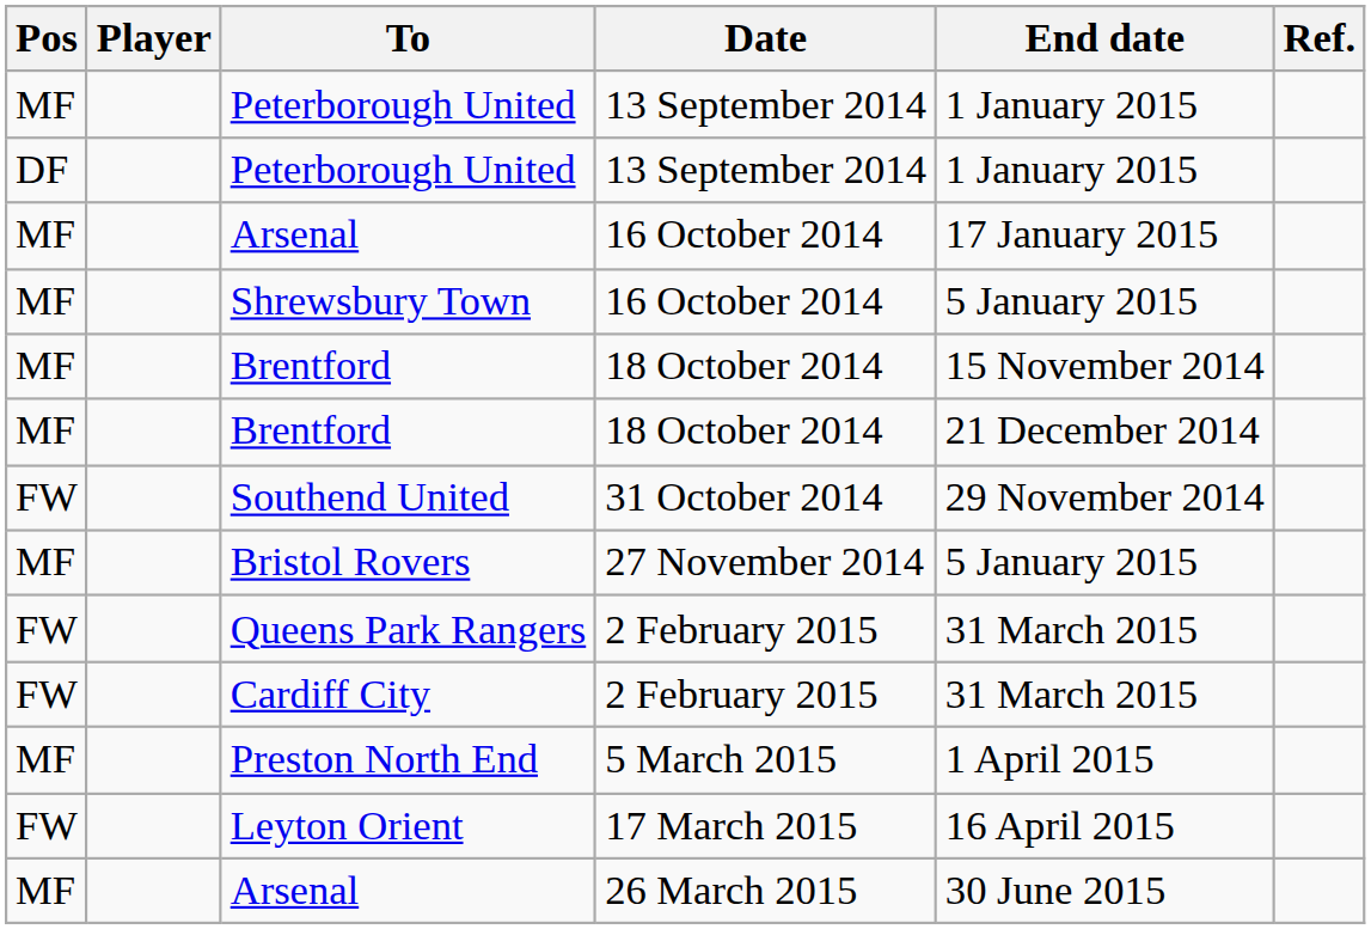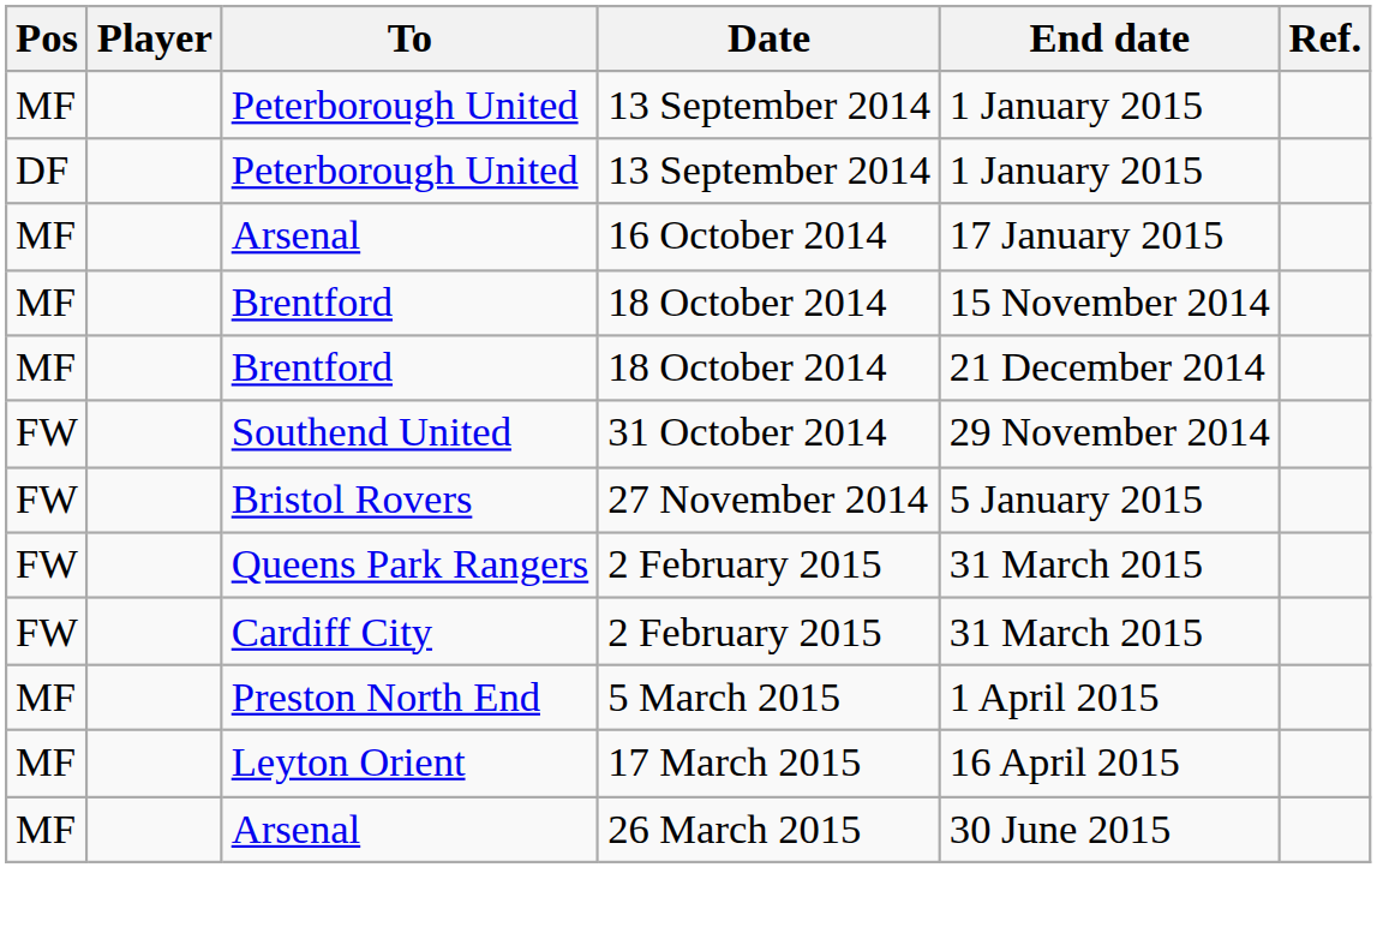- row: MF | Shrewsbury Town | 16 October 2014 | 5 January 2015
Bristol Rovers | Pos: MF -> FW
Leyton Orient | Pos: FW -> MF
